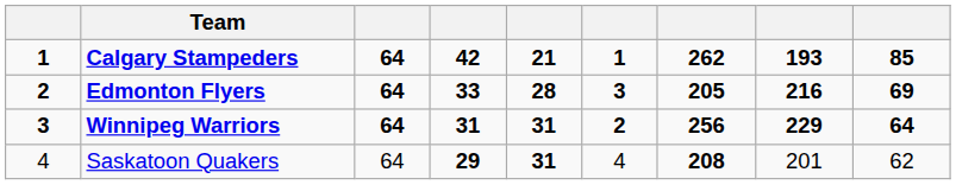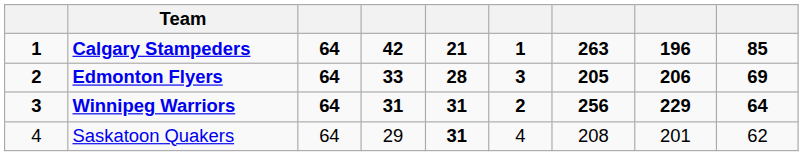Calgary Stampeders | column 7: 262 -> 263
Calgary Stampeders | column 8: 193 -> 196
Edmonton Flyers | column 8: 216 -> 206
Saskatoon Quakers | column 4: bold -> normal
Saskatoon Quakers | column 7: bold -> normal
